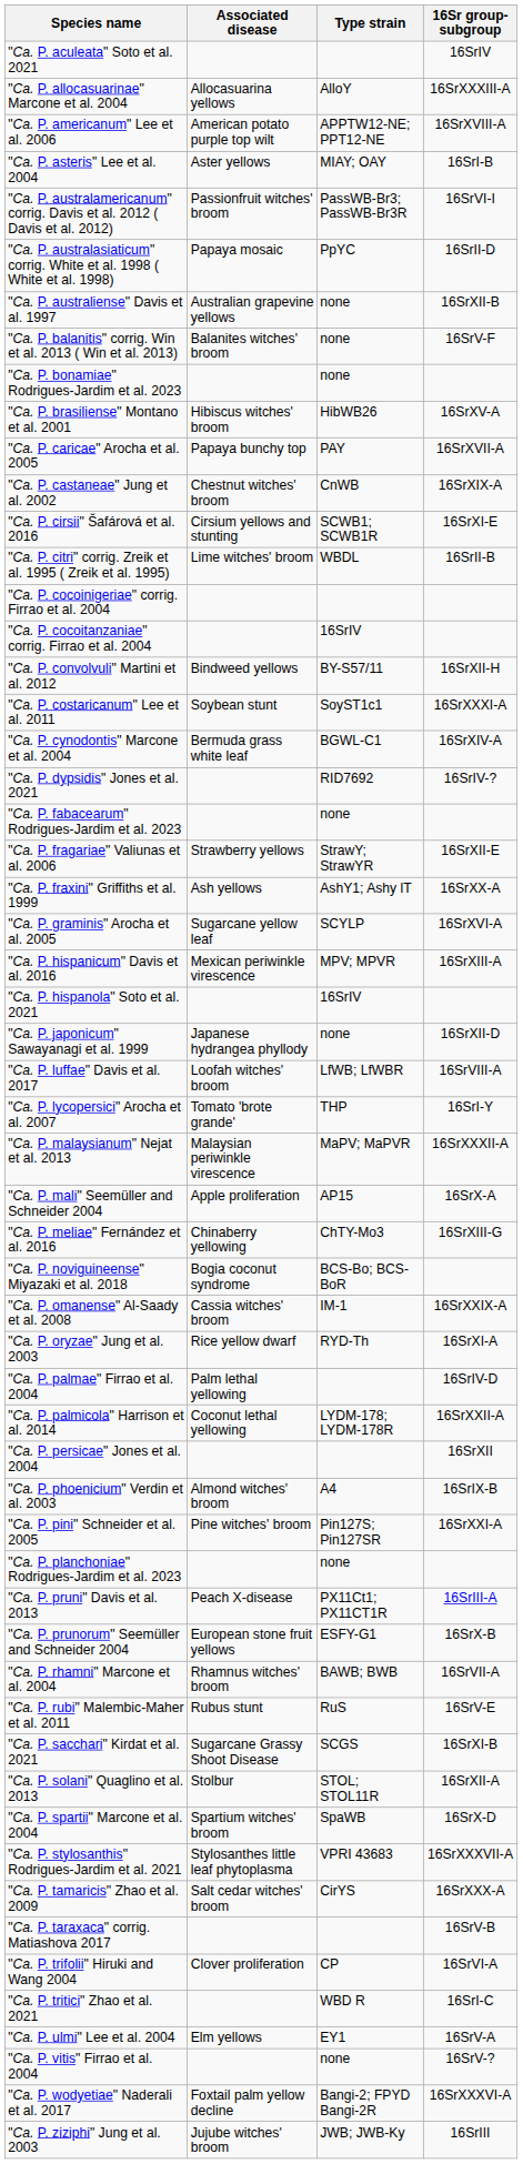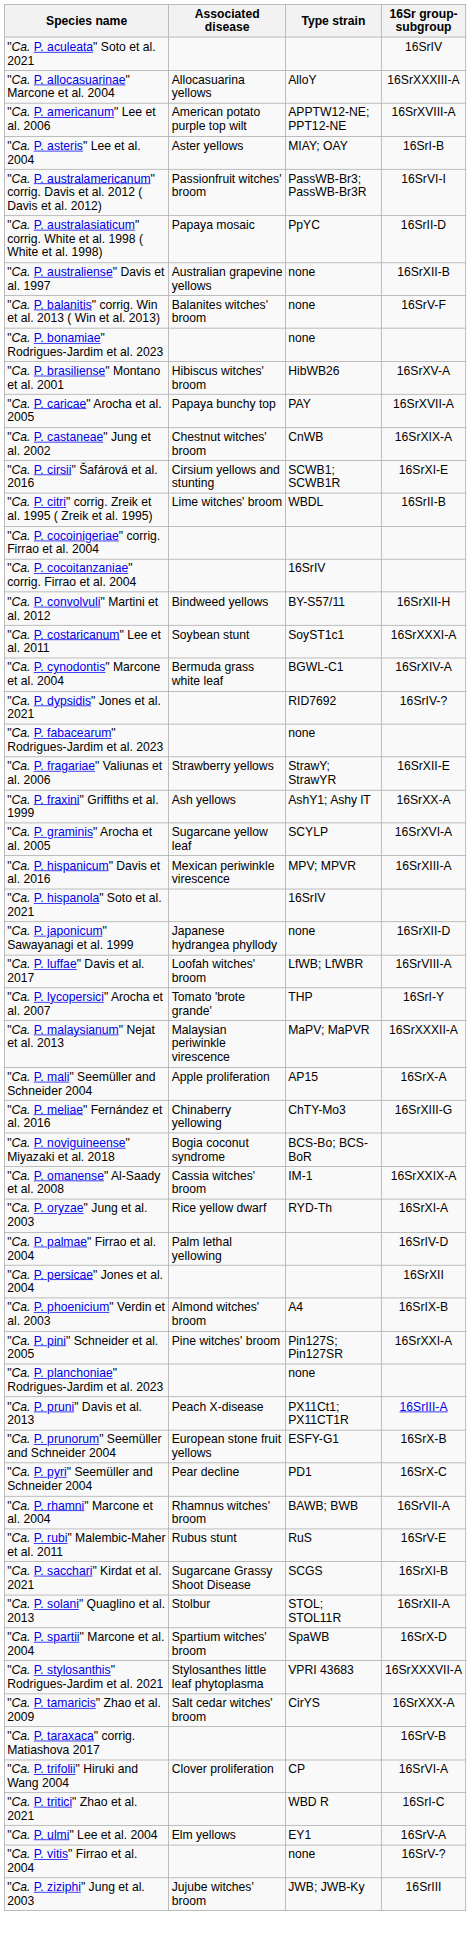- row: "Ca. P. palmicola" Harrison et al. 2014 | Coconut lethal yellowing | LYDM-178; LYDM-178R | 16SrXXII-A
+ row: "Ca. P. pyri" Seemüller and Schneider 2004 | Pear decline | PD1 | 16SrX-C
- row: "Ca. P. wodyetiae" Naderali et al. 2017 | Foxtail palm yellow decline | Bangi-2; FPYD Bangi-2R | 16SrXXXVI-A
